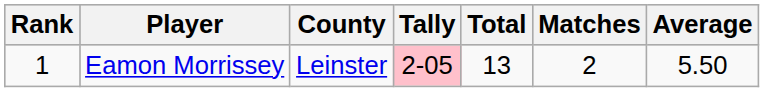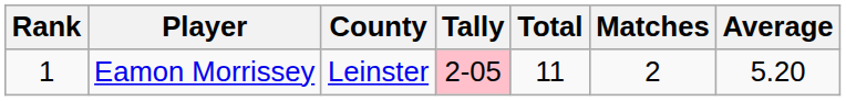Eamon Morrissey | Total: 13 -> 11
Eamon Morrissey | Average: 5.50 -> 5.20
